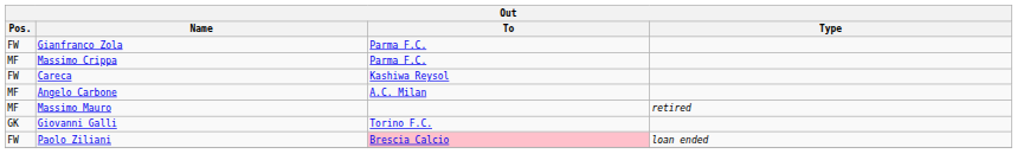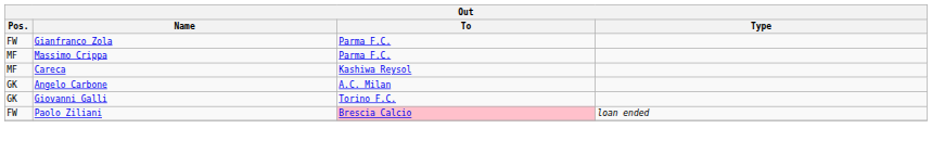Careca | Pos.: FW -> MF
Angelo Carbone | Pos.: MF -> GK
- row: MF | Massimo Mauro | retired
